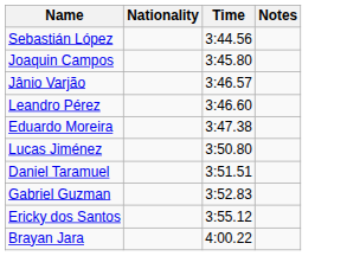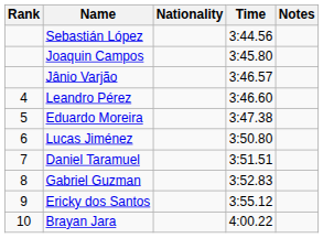+ column: Rank | 4 | 5 | 6 | 7 | 8 | 9 | 10
